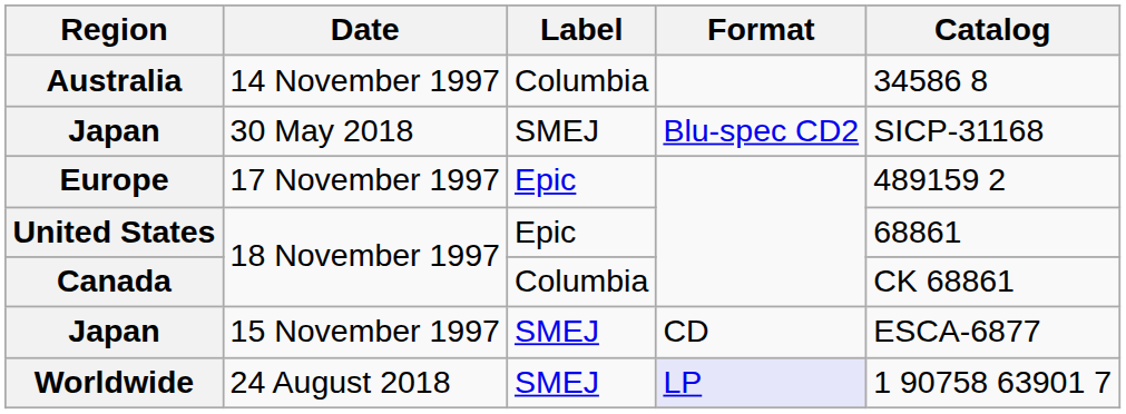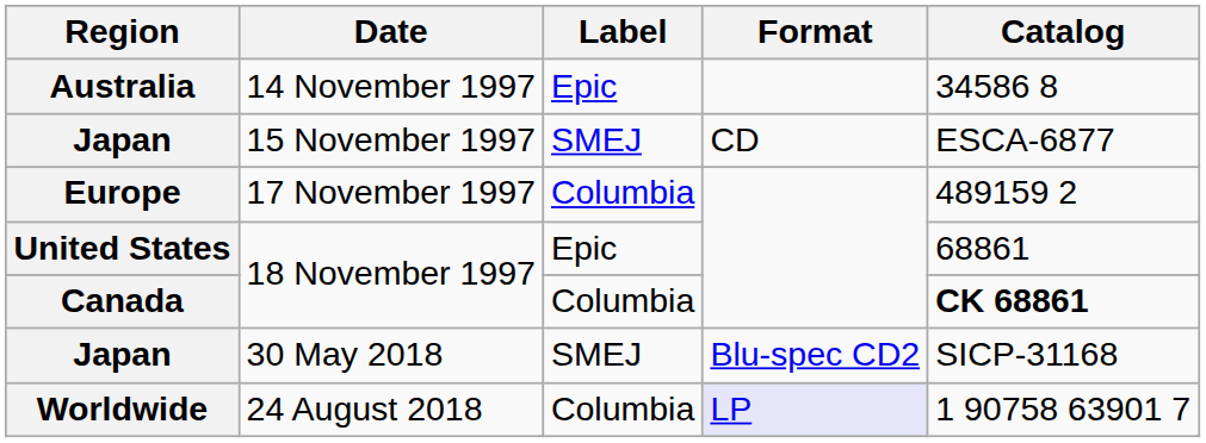Australia | Label: Columbia -> Epic
rows swapped: Japan / 15 November 1997 <-> Japan / 30 May 2018
Europe | Label: Epic -> Columbia
Canada | Catalog: normal -> bold
Worldwide | Label: SMEJ -> Columbia
